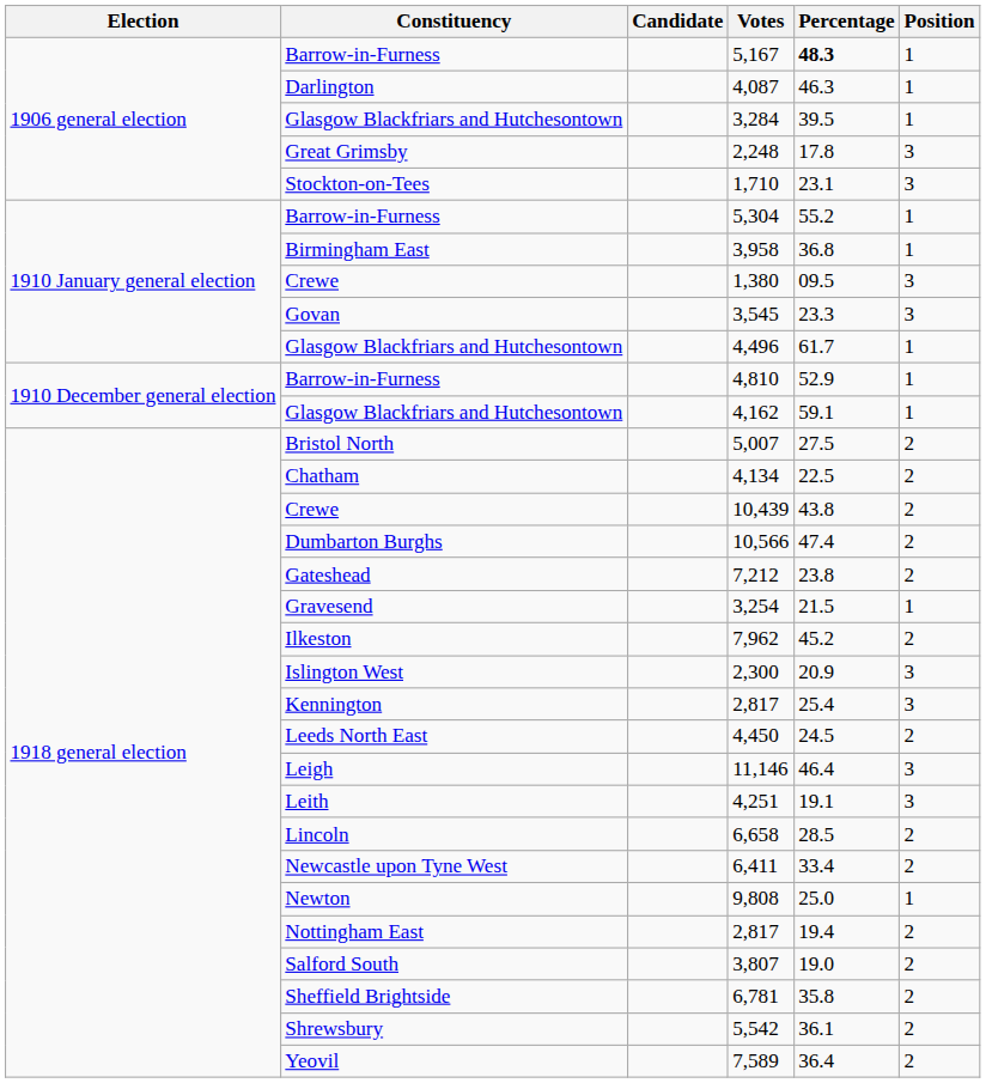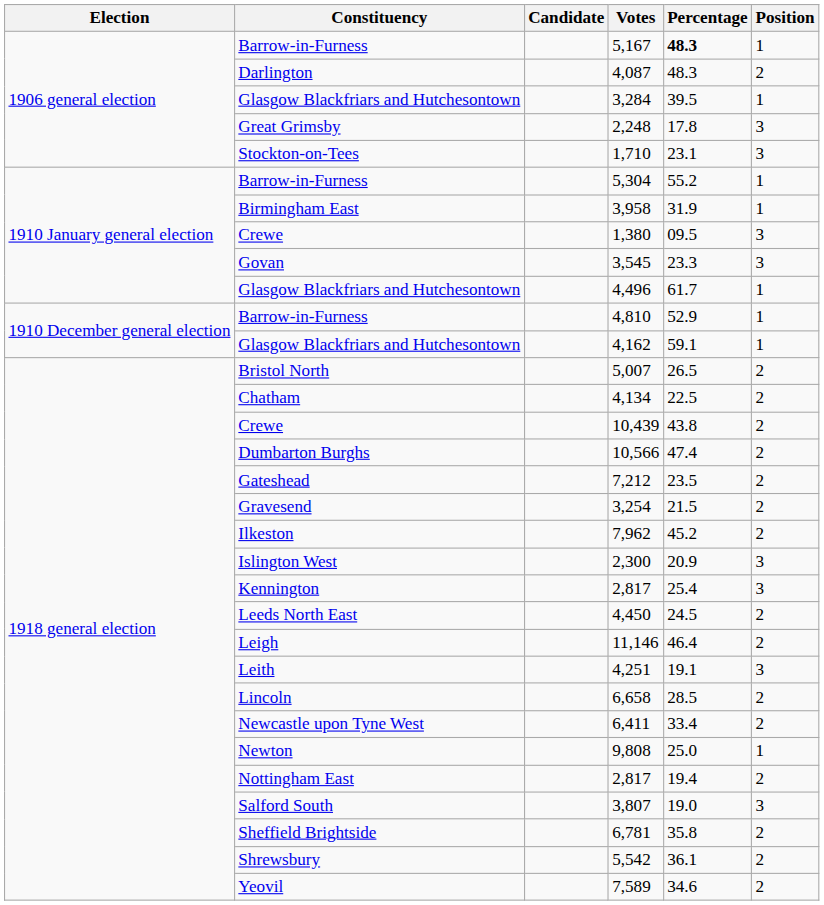4,087 | Percentage: 46.3 -> 48.3
4,087 | Position: 1 -> 2
3,958 | Percentage: 36.8 -> 31.9
5,007 | Percentage: 27.5 -> 26.5
7,212 | Percentage: 23.8 -> 23.5
3,254 | Position: 1 -> 2
11,146 | Position: 3 -> 2
3,807 | Position: 2 -> 3
7,589 | Percentage: 36.4 -> 34.6
